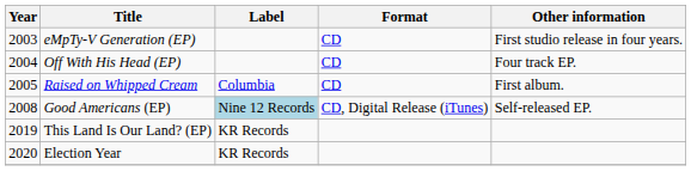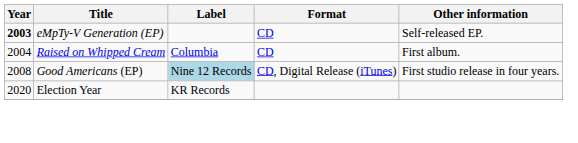eMpTy-V Generation (EP) | Year: normal -> bold
eMpTy-V Generation (EP) | Other information: First studio release in four years. -> Self-released EP.
- row: 2004 | Off With His Head (EP) | CD | Four track EP.
Raised on Whipped Cream | Year: 2005 -> 2004
Good Americans (EP) | Other information: Self-released EP. -> First studio release in four years.
- row: 2019 | This Land Is Our Land? (EP) | KR Records
